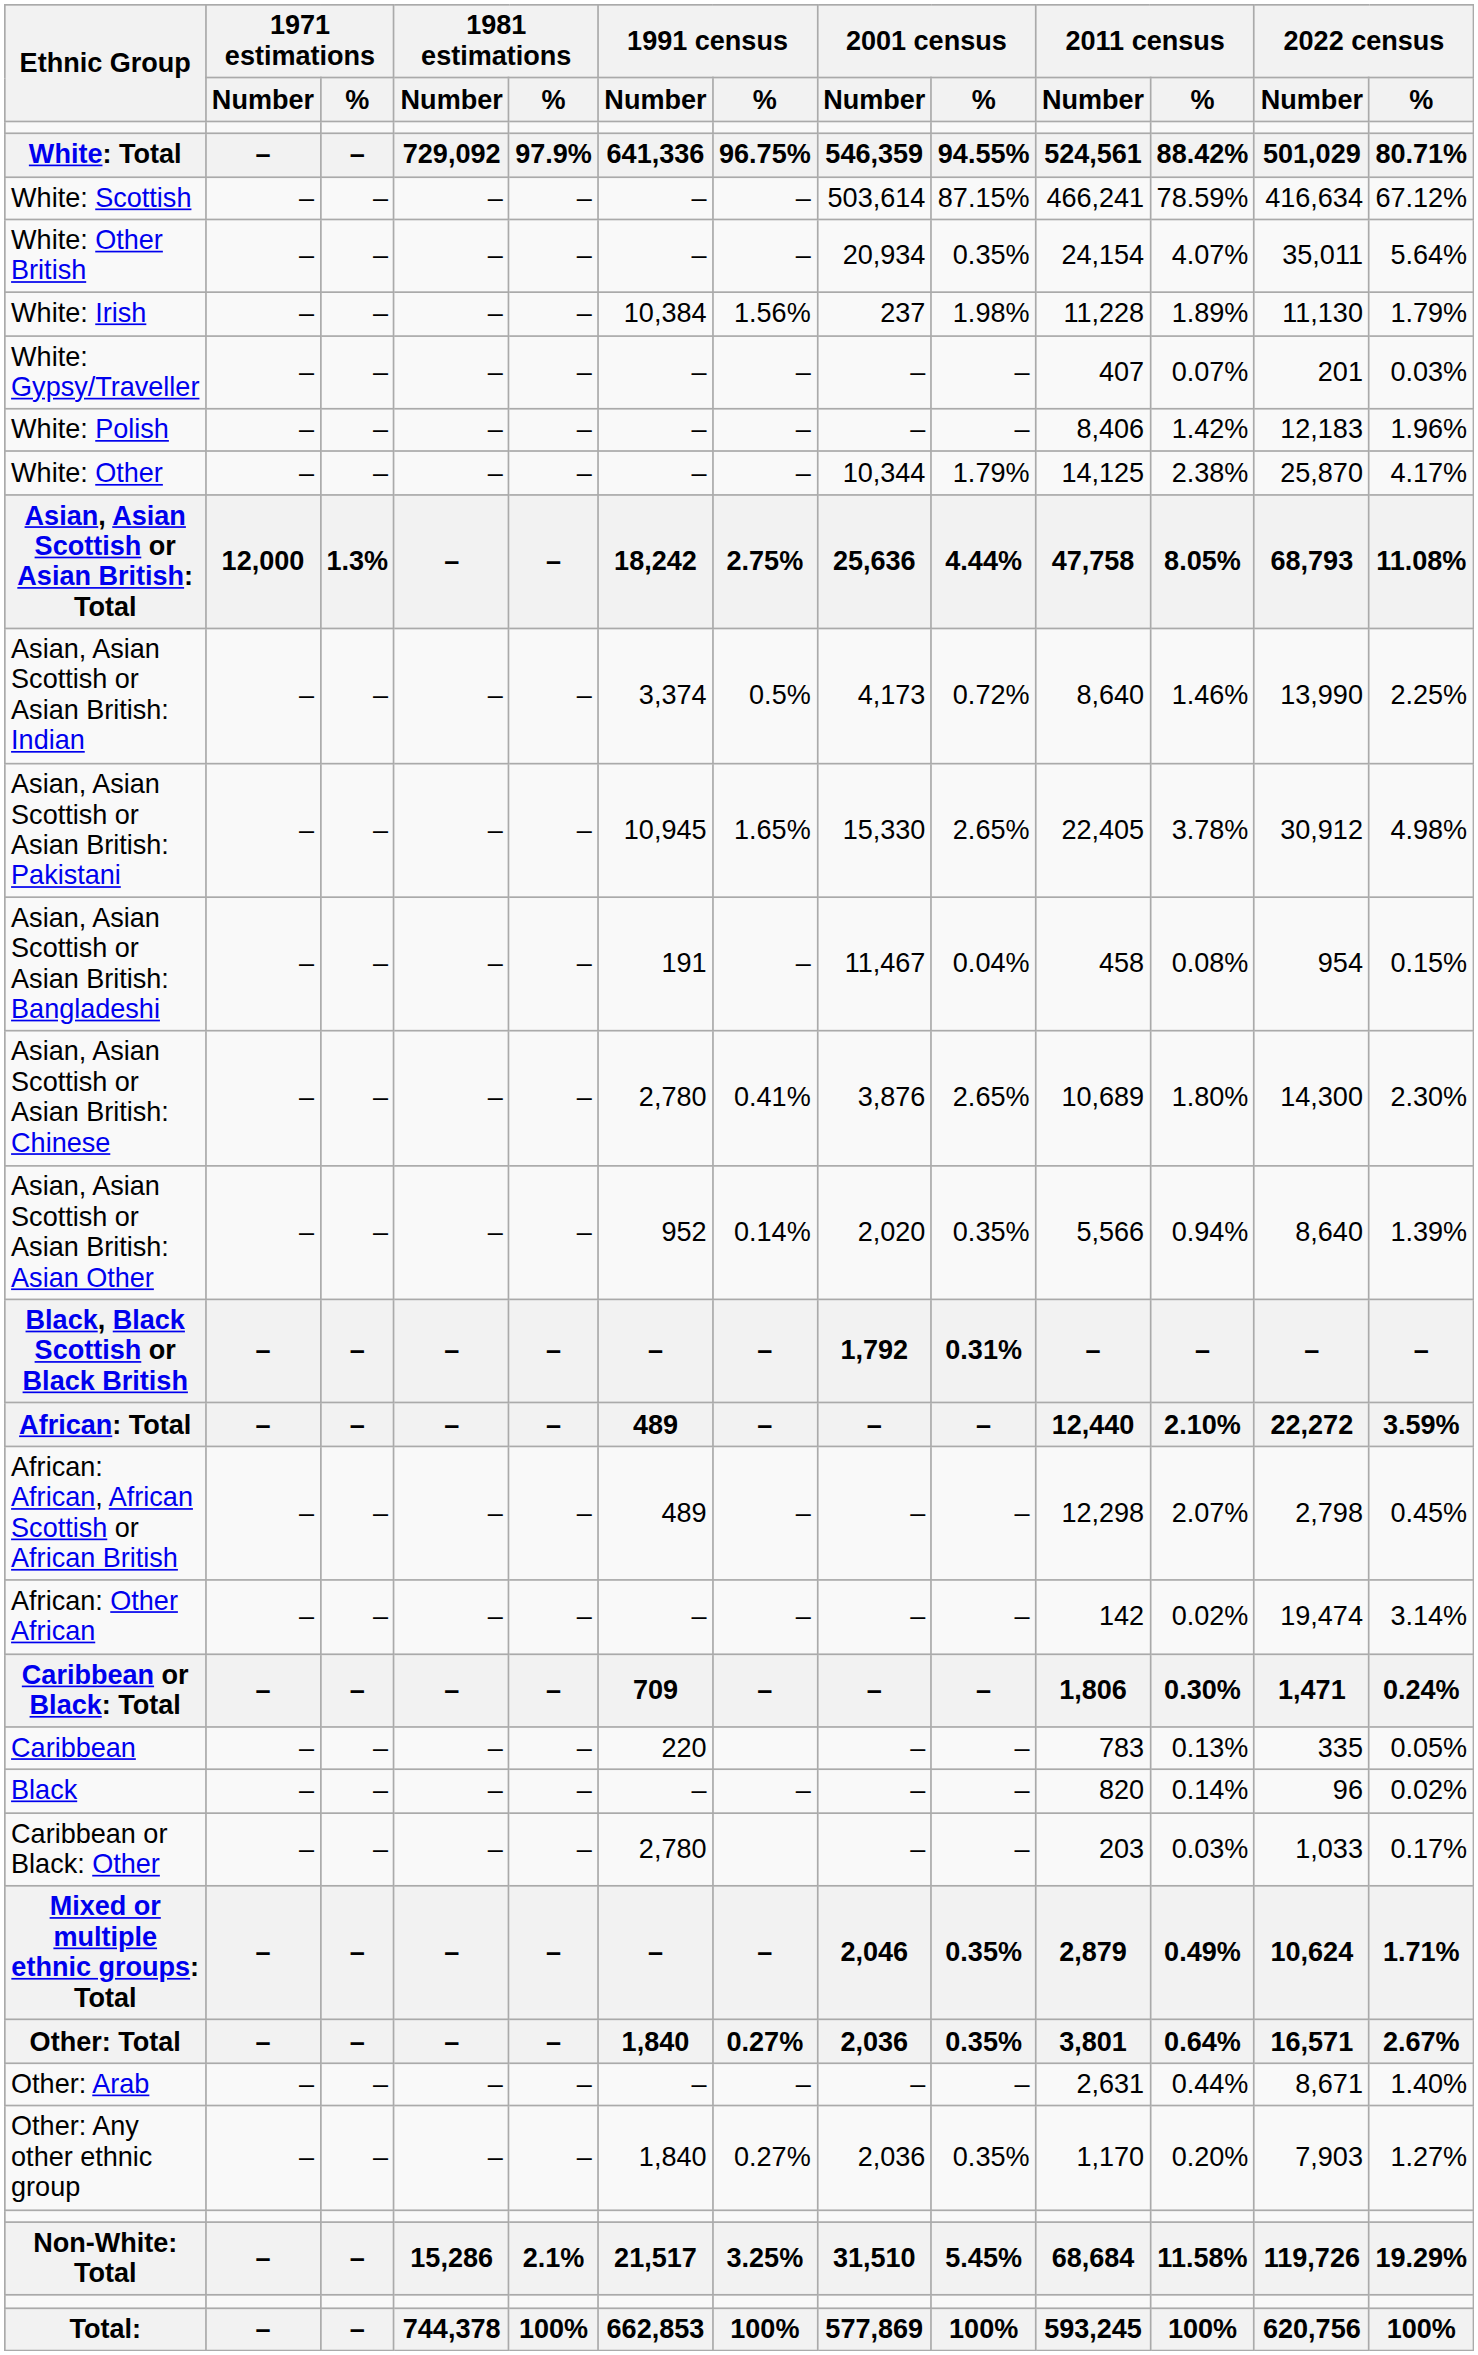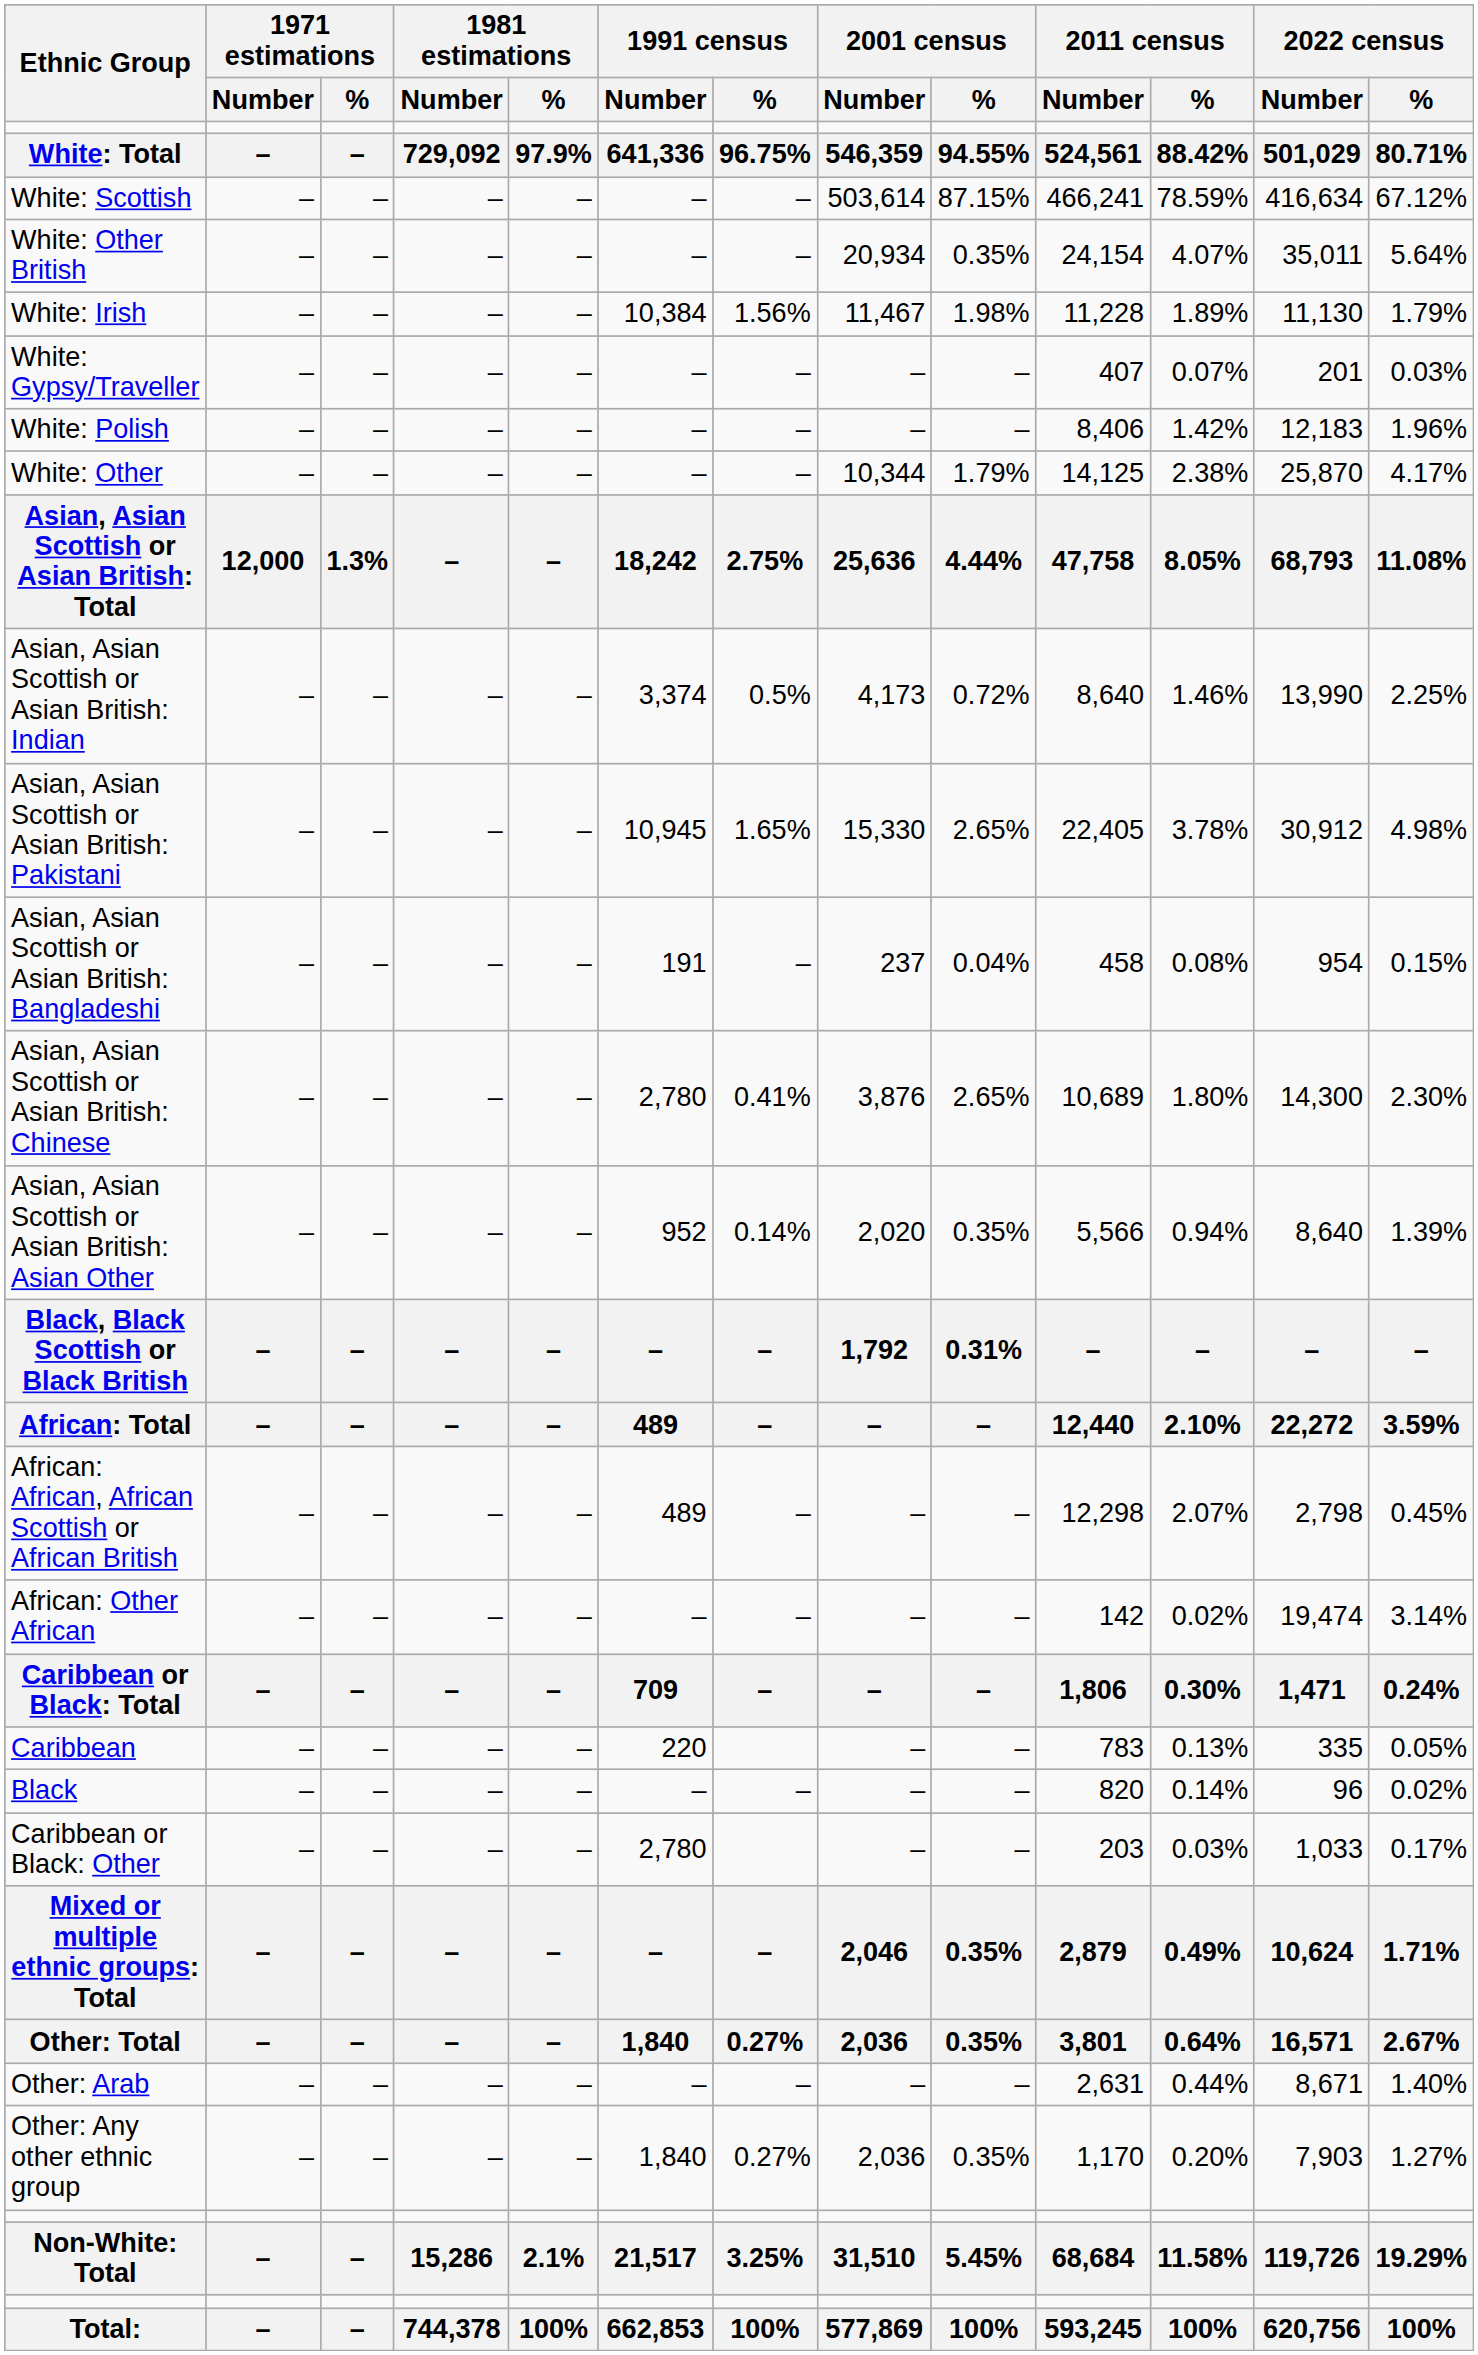White: Irish | 2001 census / Number: 237 -> 11,467
Asian, Asian Scottish or Asian British: Bangladeshi | 2001 census / Number: 11,467 -> 237
